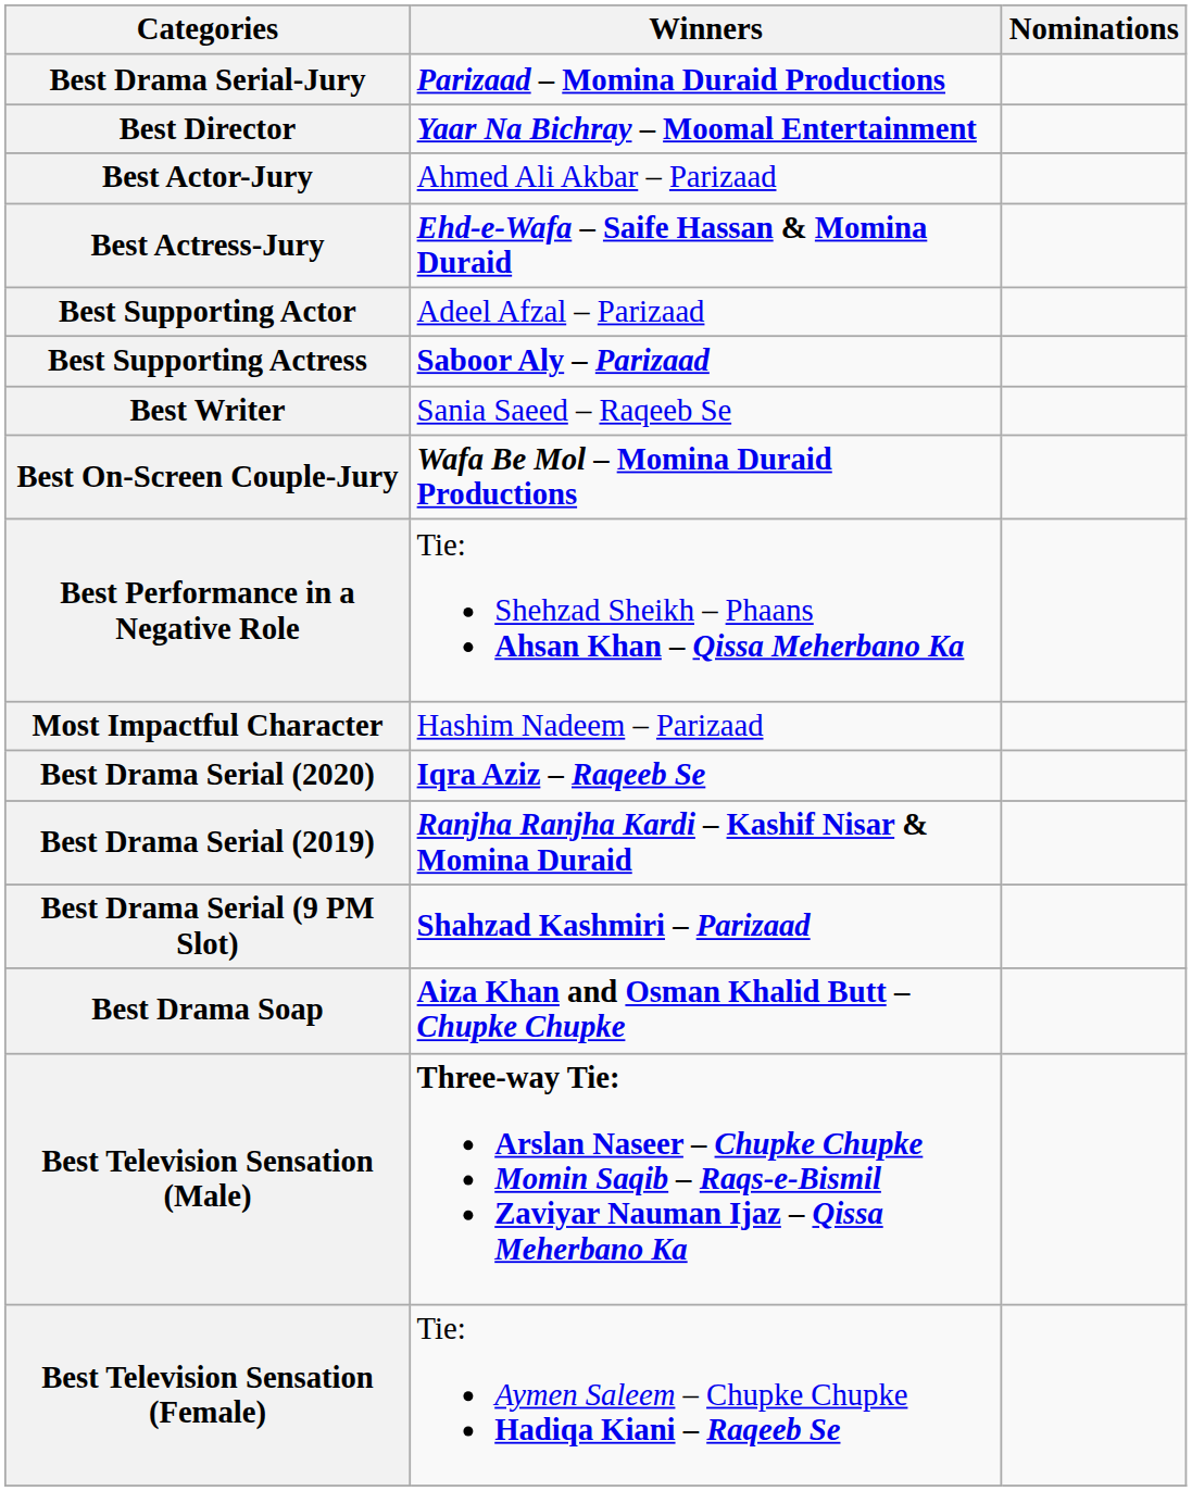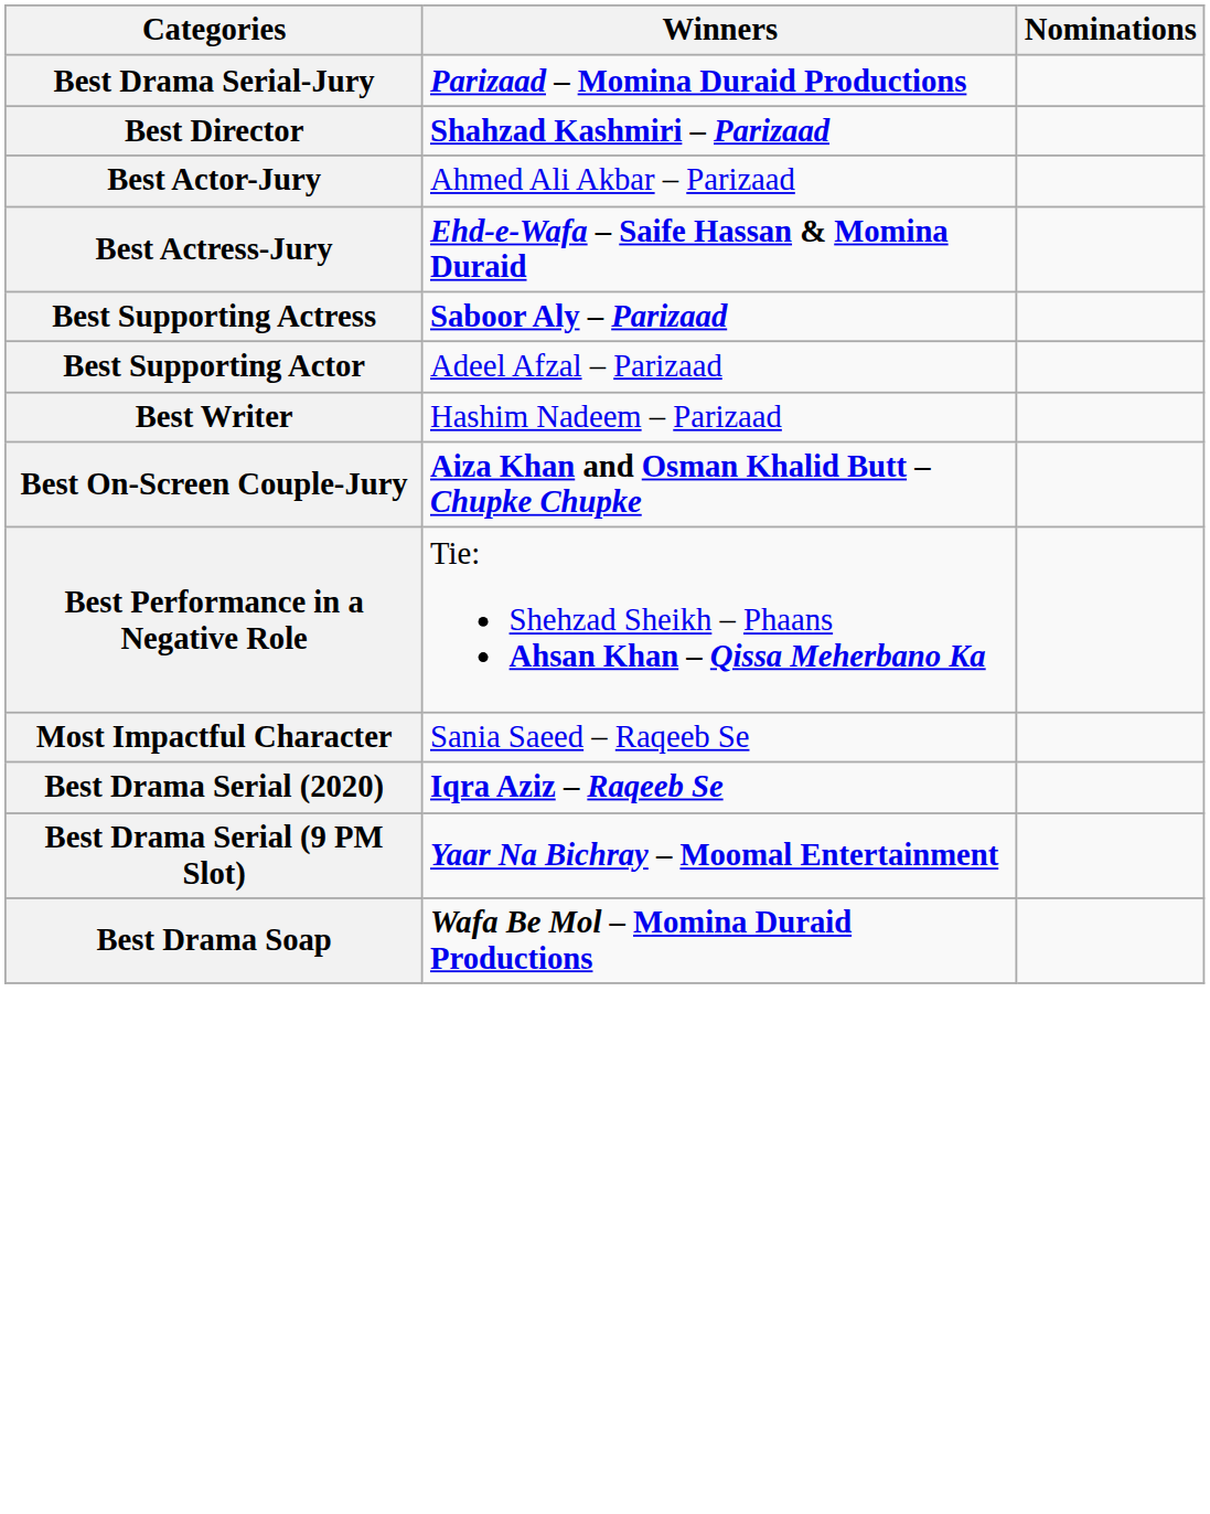Best Director | Winners: Yaar Na Bichray – Moomal Entertainment -> Shahzad Kashmiri – Parizaad
rows swapped: Best Supporting Actor <-> Best Supporting Actress
Best Writer | Winners: Sania Saeed – Raqeeb Se -> Hashim Nadeem – Parizaad
Best On-Screen Couple-Jury | Winners: Wafa Be Mol – Momina Duraid Productions -> Aiza Khan and Osman Khalid Butt – Chupke Chupke
Most Impactful Character | Winners: Hashim Nadeem – Parizaad -> Sania Saeed – Raqeeb Se
- row: Best Drama Serial (2019) | Ranjha Ranjha Kardi – Kashif Nisar & Momina Duraid
Best Drama Serial (9 PM Slot) | Winners: Shahzad Kashmiri – Parizaad -> Yaar Na Bichray – Moomal Entertainment
Best Drama Soap | Winners: Aiza Khan and Osman Khalid Butt – Chupke Chupke -> Wafa Be Mol – Momina Duraid Productions
- row: Best Television Sensation (Male) | Three-way Tie: Arslan Naseer – Chupke Chupke Momin Saqib – Raqs-e-Bismil Zaviyar Nauman Ijaz – Qissa Meherbano Ka
- row: Best Television Sensation (Female) | Tie: Aymen Saleem – Chupke Chupke Hadiqa Kiani – Raqeeb Se
